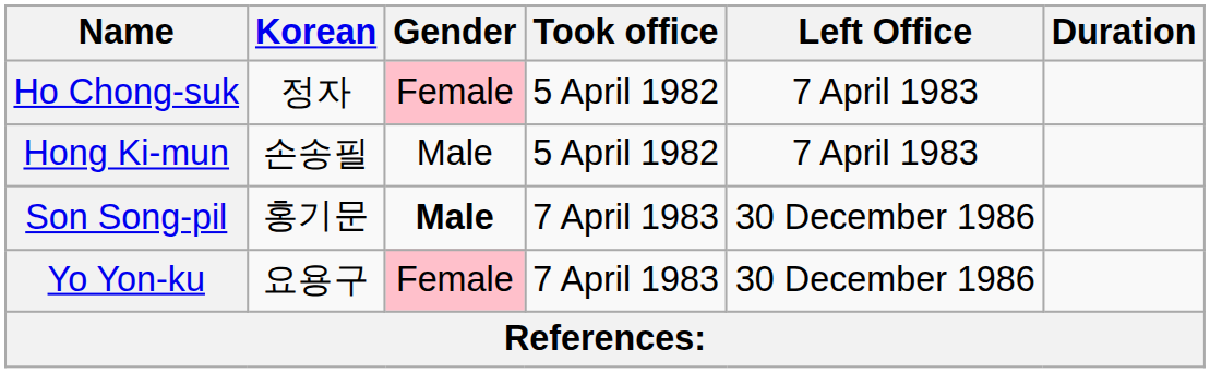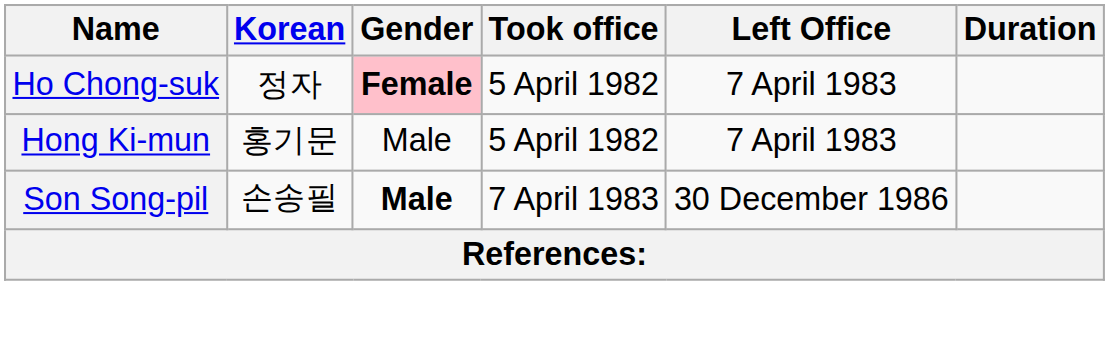Ho Chong-suk | Gender: normal -> bold
Hong Ki-mun | Korean: 손송필 -> 홍기문
Son Song-pil | Korean: 홍기문 -> 손송필
- row: Yo Yon-ku | 요용구 | Female | 7 April 1983 | 30 December 1986
